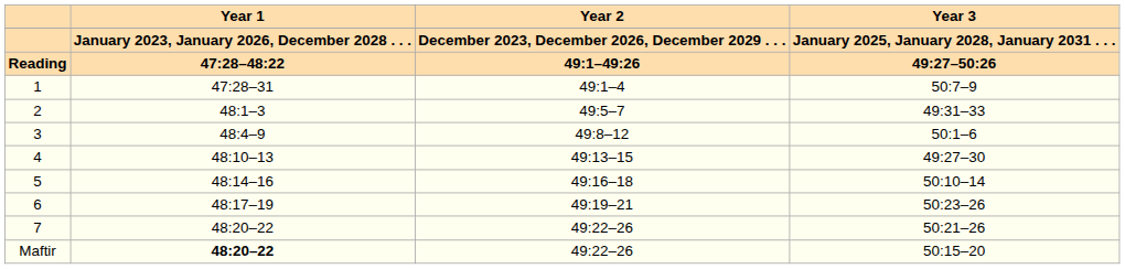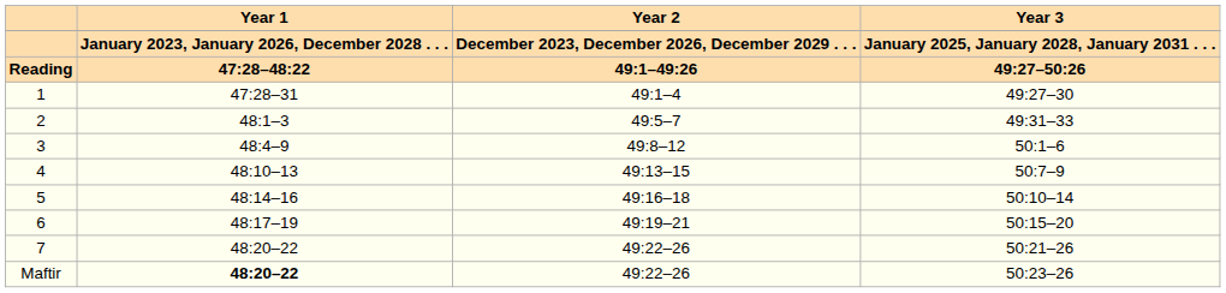1 | Year 3: 50:7–9 -> 49:27–30
4 | Year 3: 49:27–30 -> 50:7–9
6 | Year 3: 50:23–26 -> 50:15–20
Maftir | Year 3: 50:15–20 -> 50:23–26
